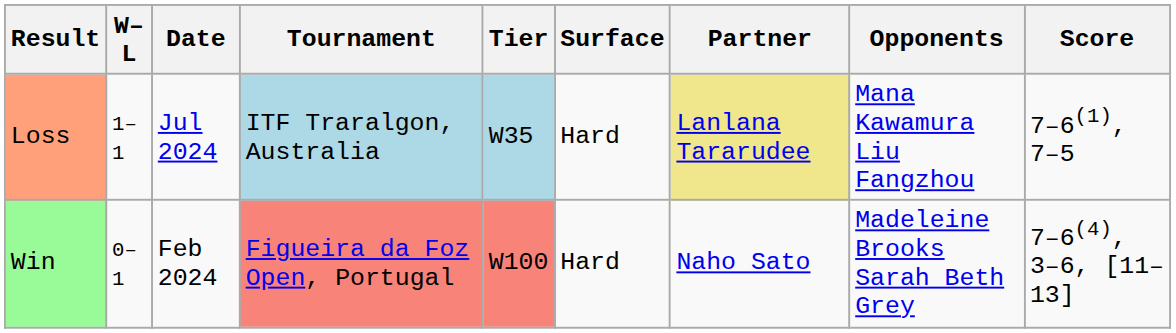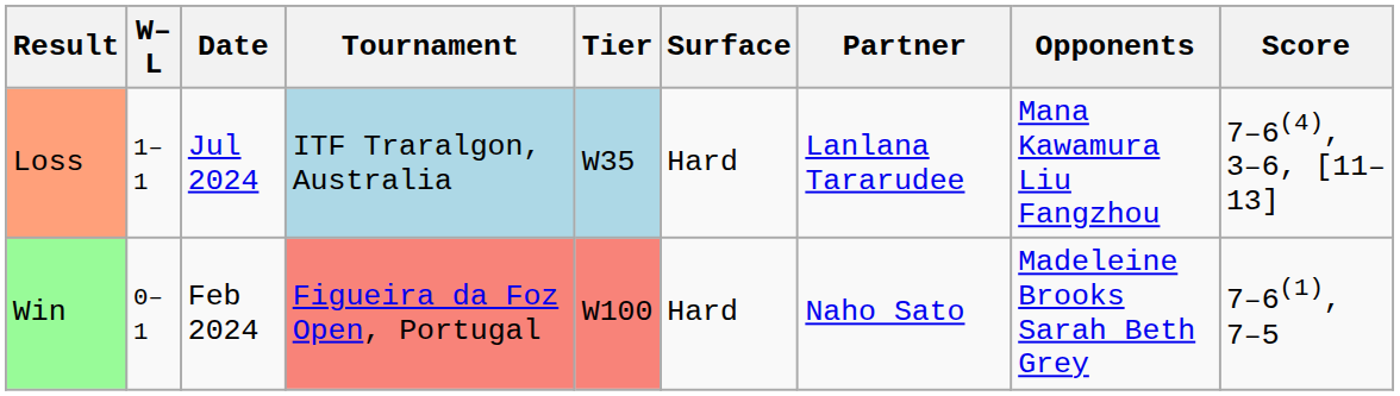Loss | Partner: khaki background -> no background
Loss | Score: 7–6(1), 7–5 -> 7–6(4), 3–6, [11–13]
Win | Score: 7–6(4), 3–6, [11–13] -> 7–6(1), 7–5
